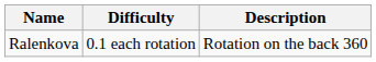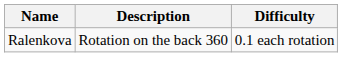columns swapped: Description <-> Difficulty
